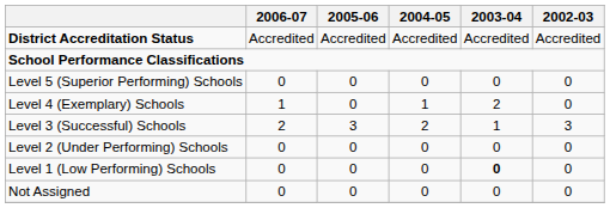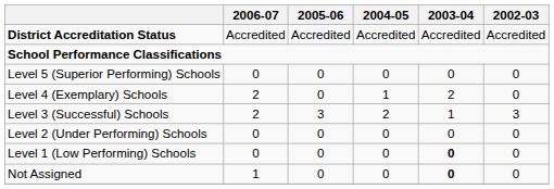Level 4 (Exemplary) Schools | 2006-07: 1 -> 2
Not Assigned | 2006-07: 0 -> 1
Not Assigned | 2003-04: normal -> bold
